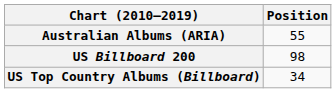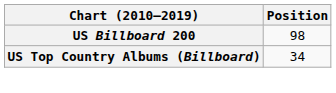- row: Australian Albums (ARIA) | 55
